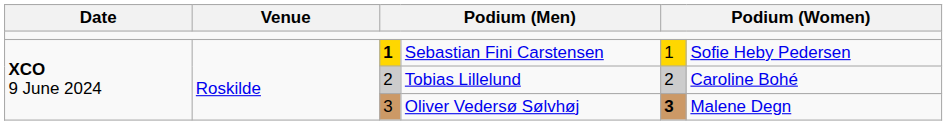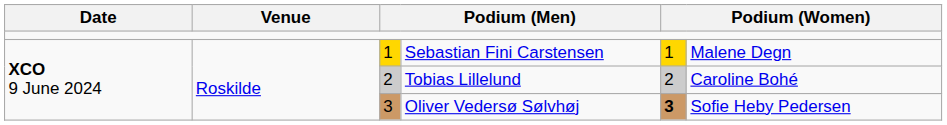Sebastian Fini Carstensen | column 3: bold -> normal
Sebastian Fini Carstensen | column 6: Sofie Heby Pedersen -> Malene Degn
Oliver Vedersø Sølvhøj | column 6: Malene Degn -> Sofie Heby Pedersen
